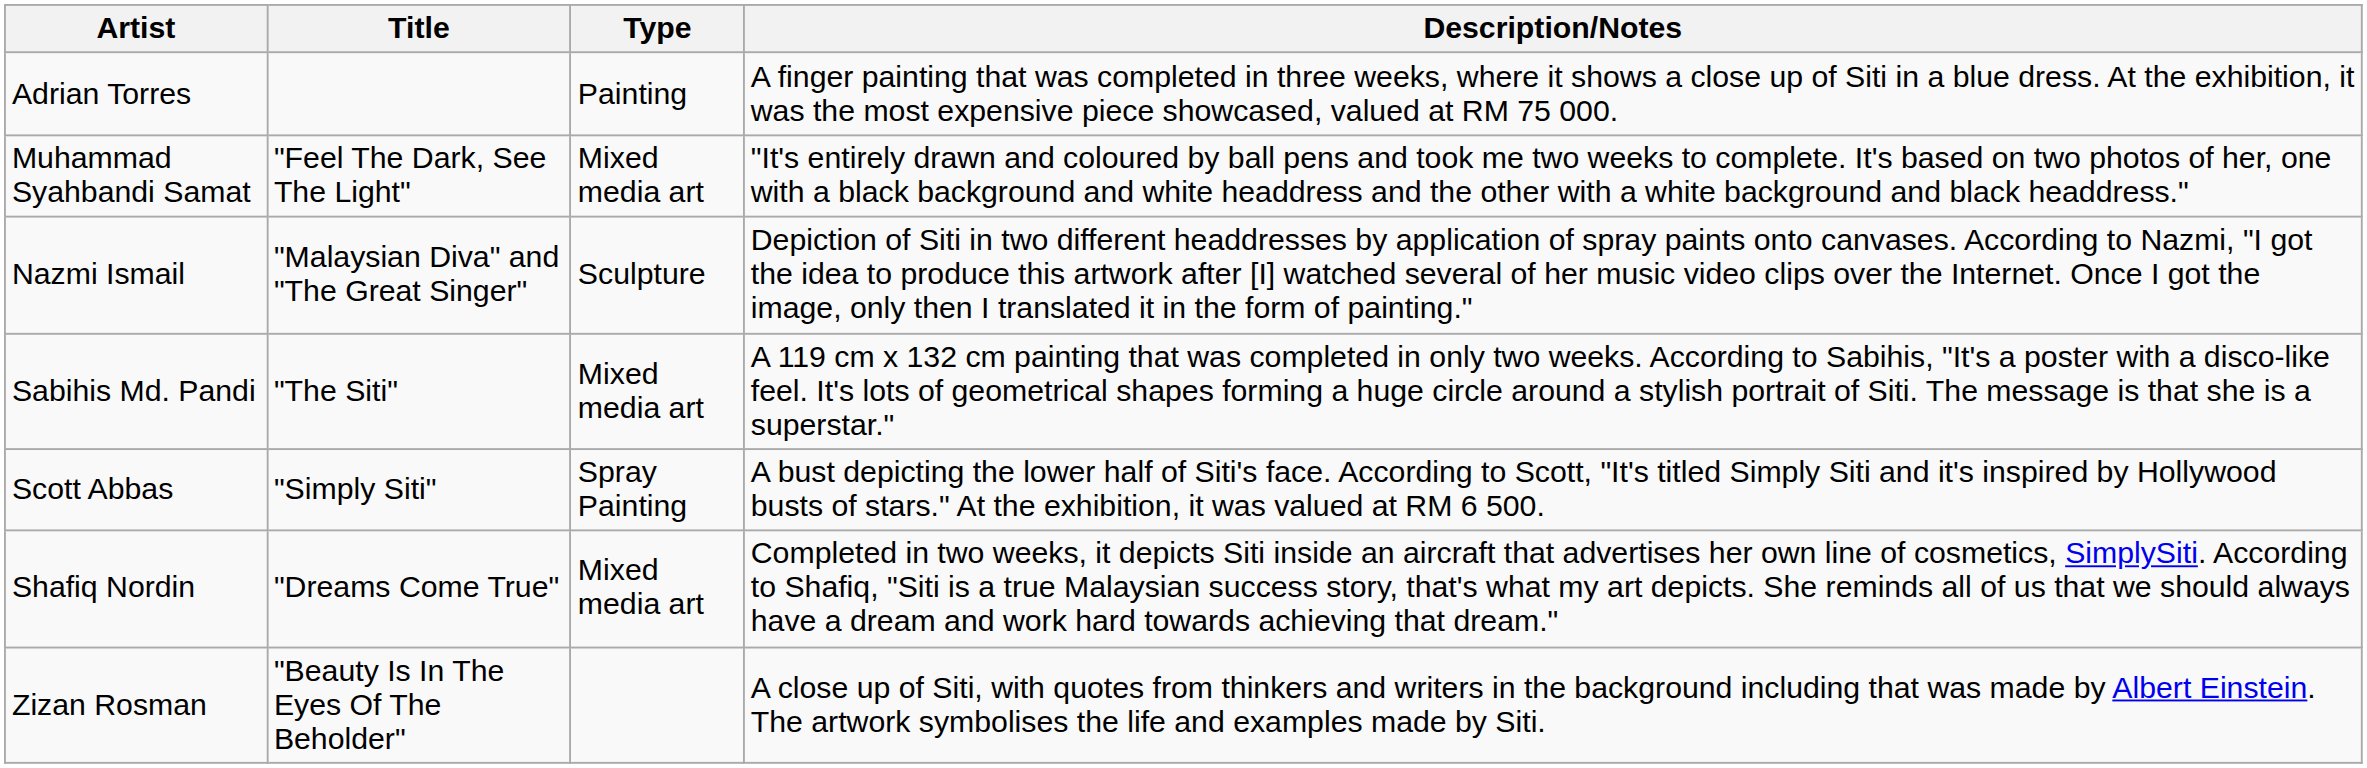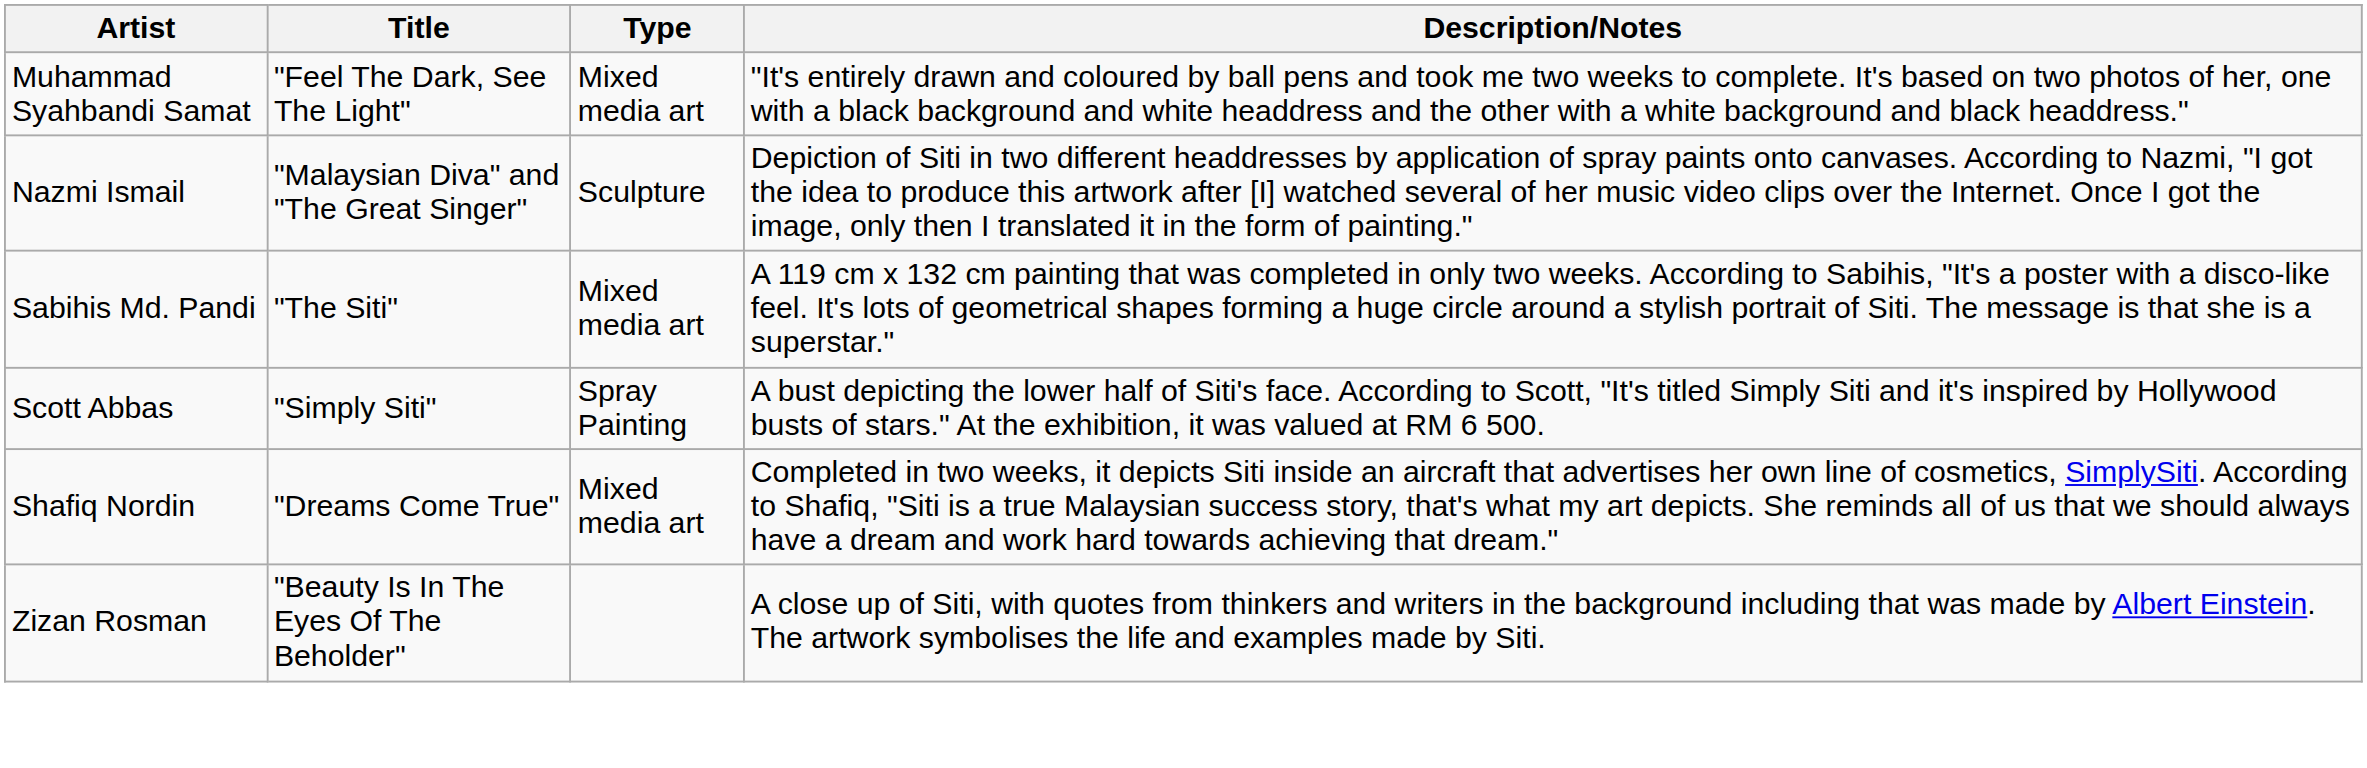- row: Adrian Torres | Painting | A finger painting that was completed in three weeks, where it shows a close up of Siti in a blue dress. At the exhibition, it was the most expensive piece showcased, valued at RM 75 000.
